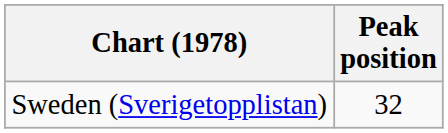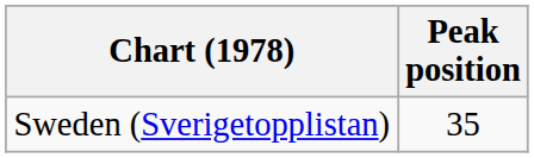Sweden (Sverigetopplistan) | Peak position: 32 -> 35
